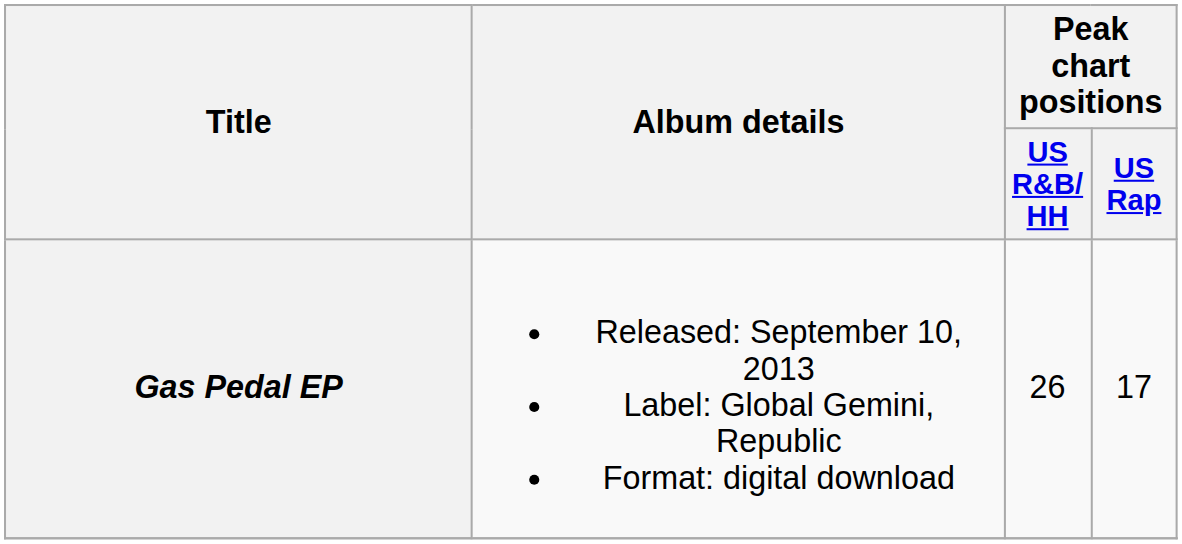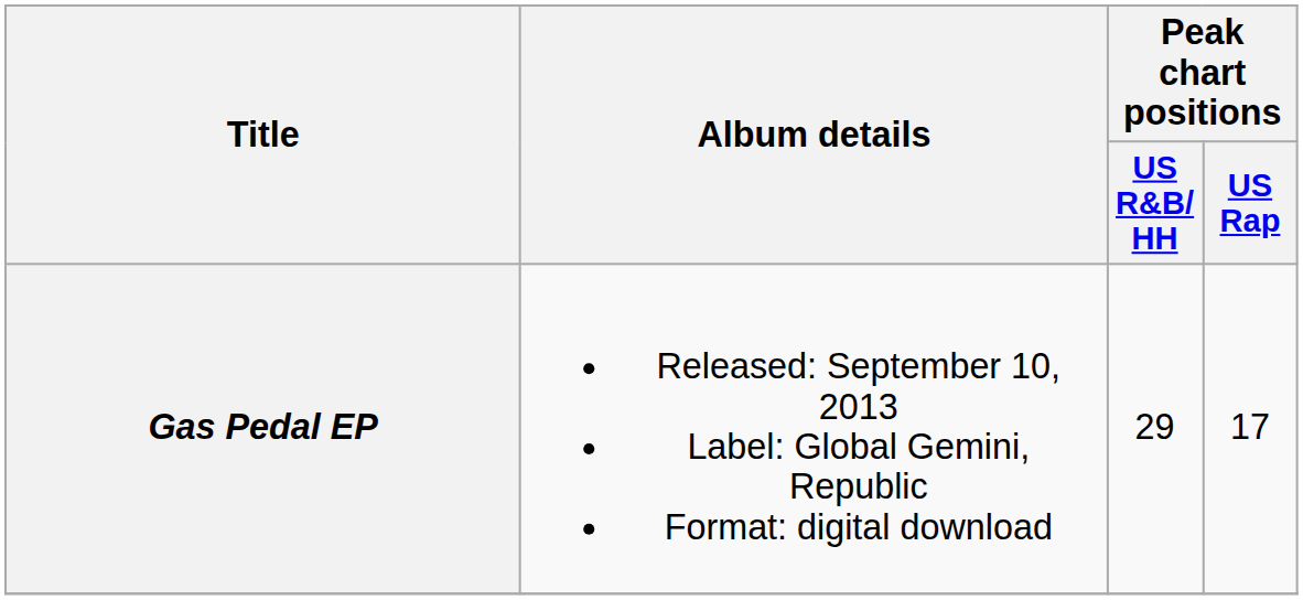Gas Pedal EP | Peak chart positions / US R&B/ HH: 26 -> 29
